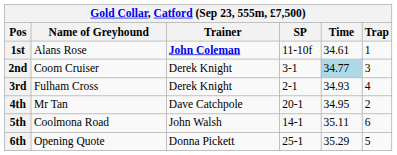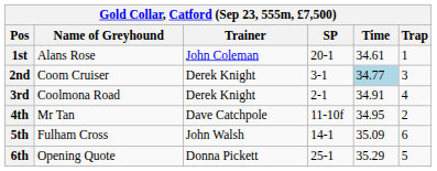1st | Trainer: bold -> normal
1st | SP: 11-10f -> 20-1
3rd | Name of Greyhound: Fulham Cross -> Coolmona Road
3rd | Time: 34.93 -> 34.91
4th | SP: 20-1 -> 11-10f
5th | Name of Greyhound: Coolmona Road -> Fulham Cross
5th | Time: 35.11 -> 35.09
